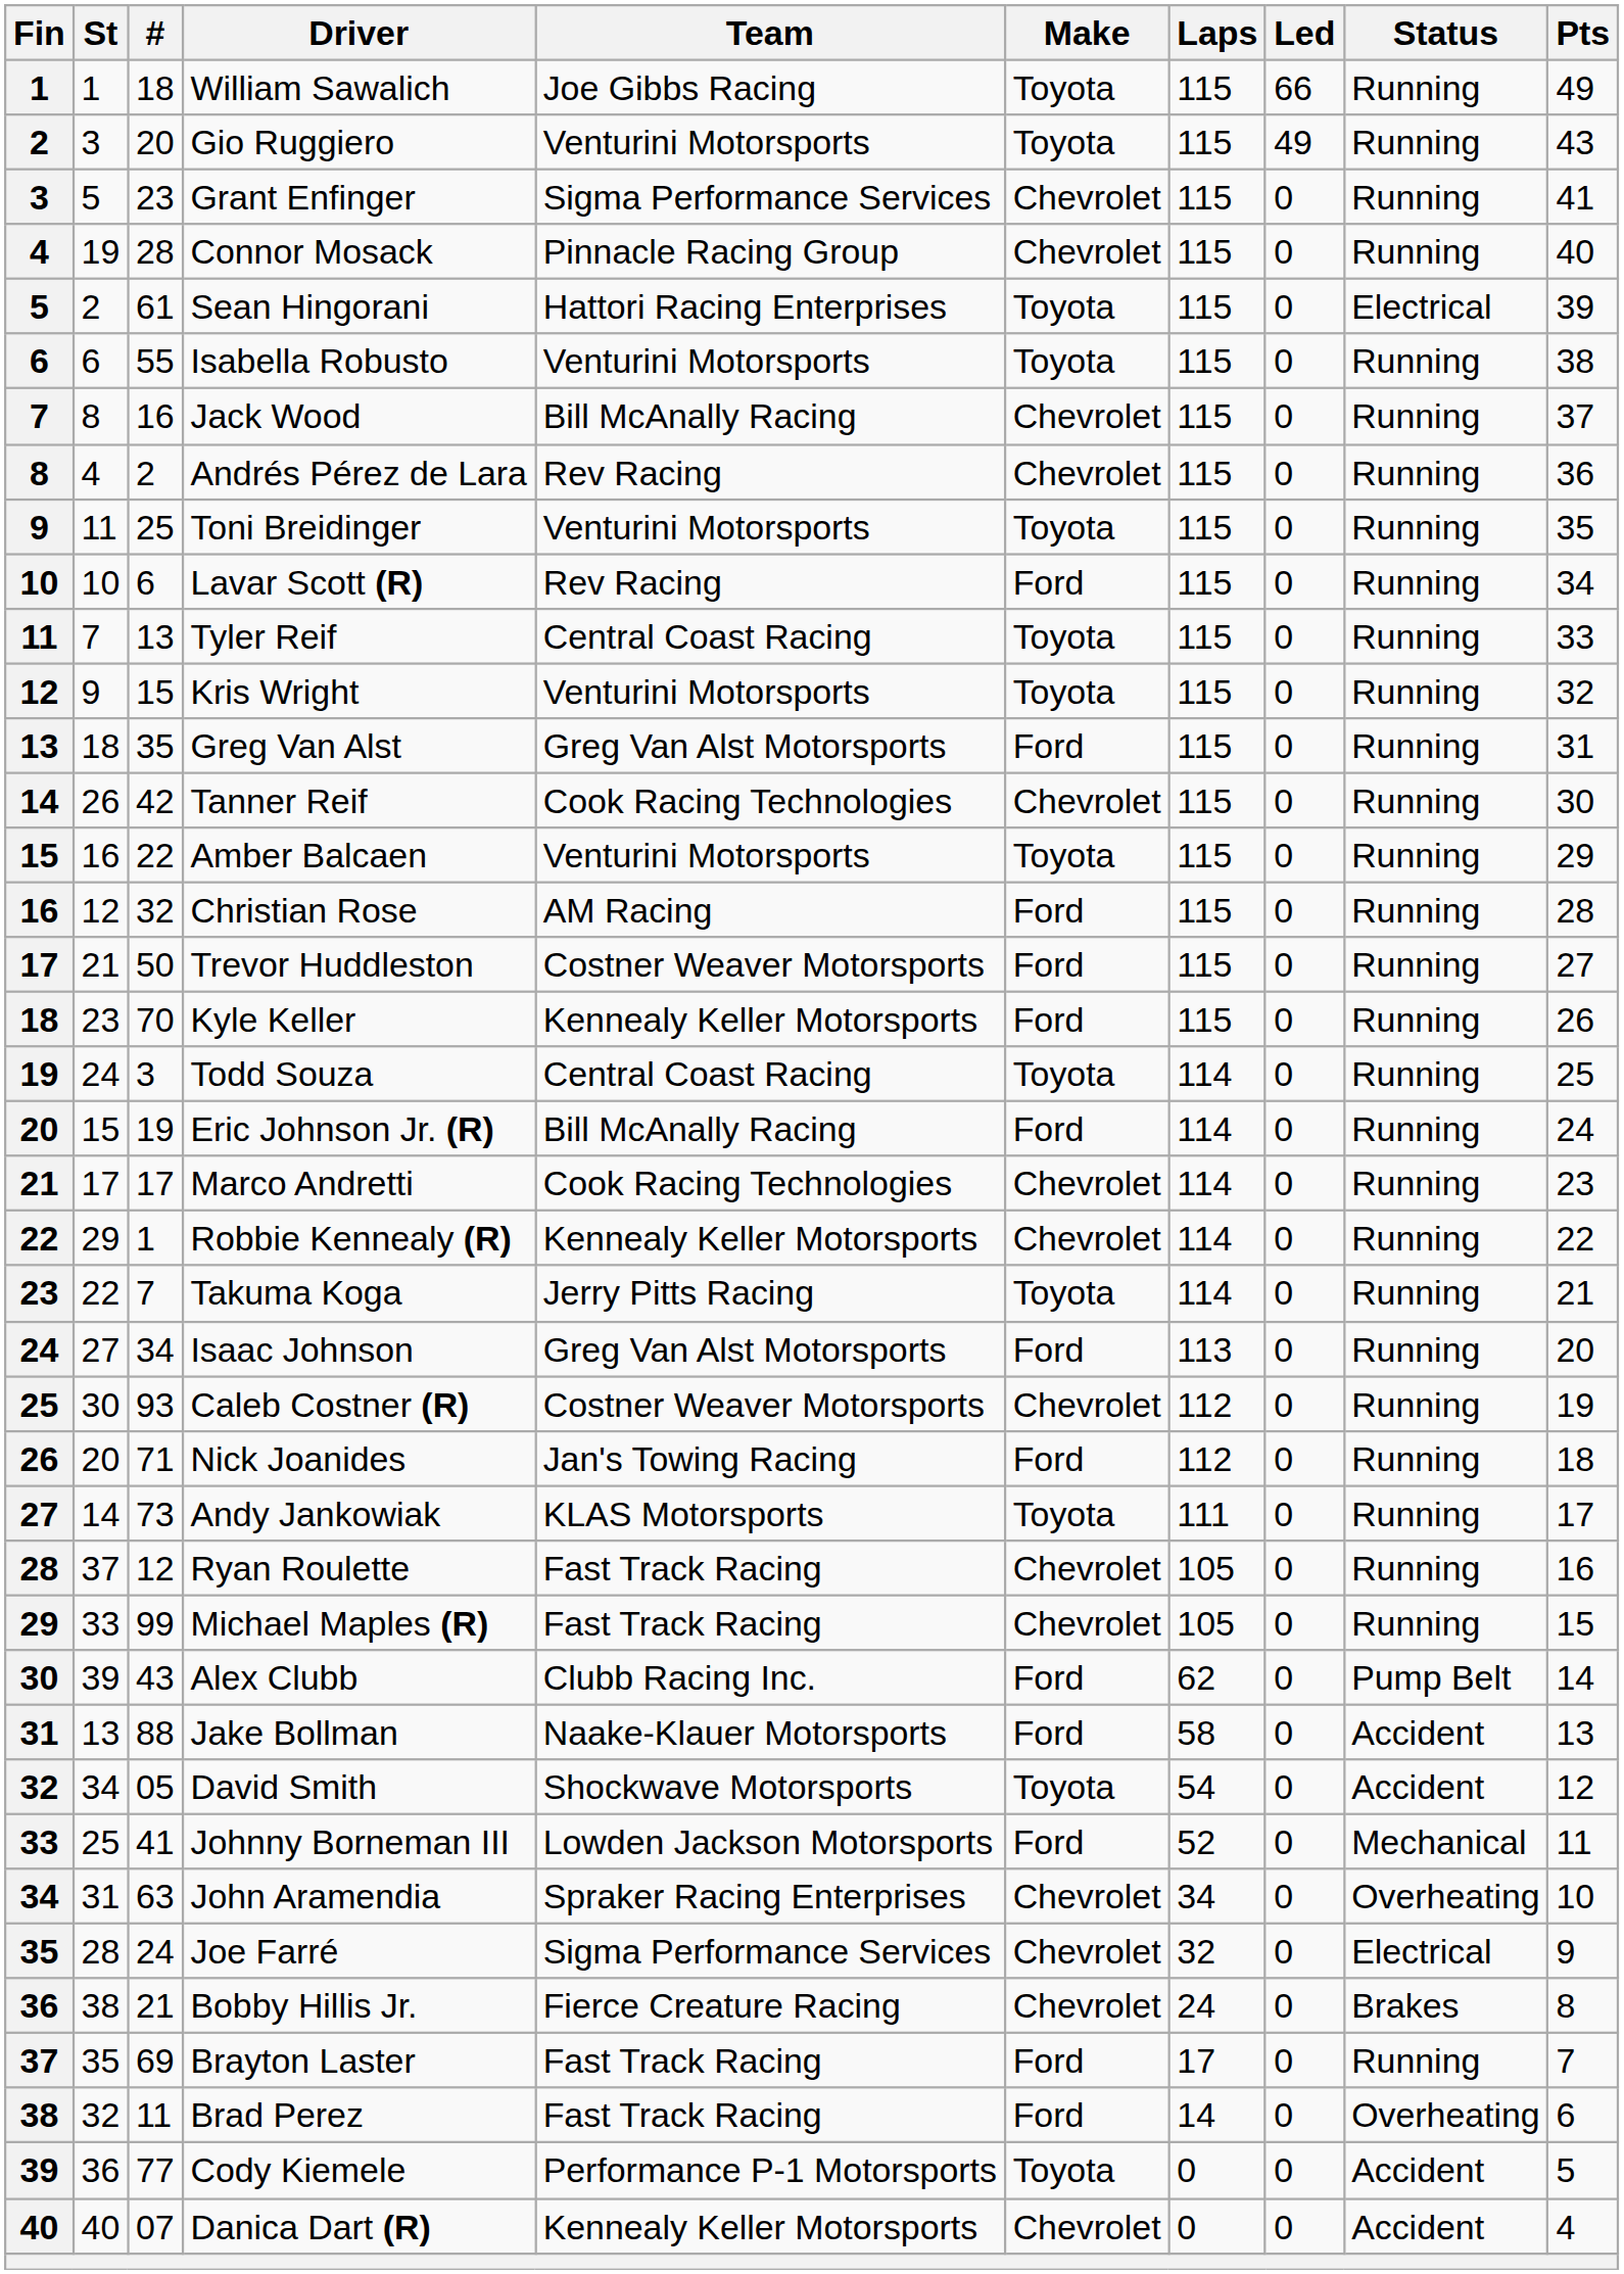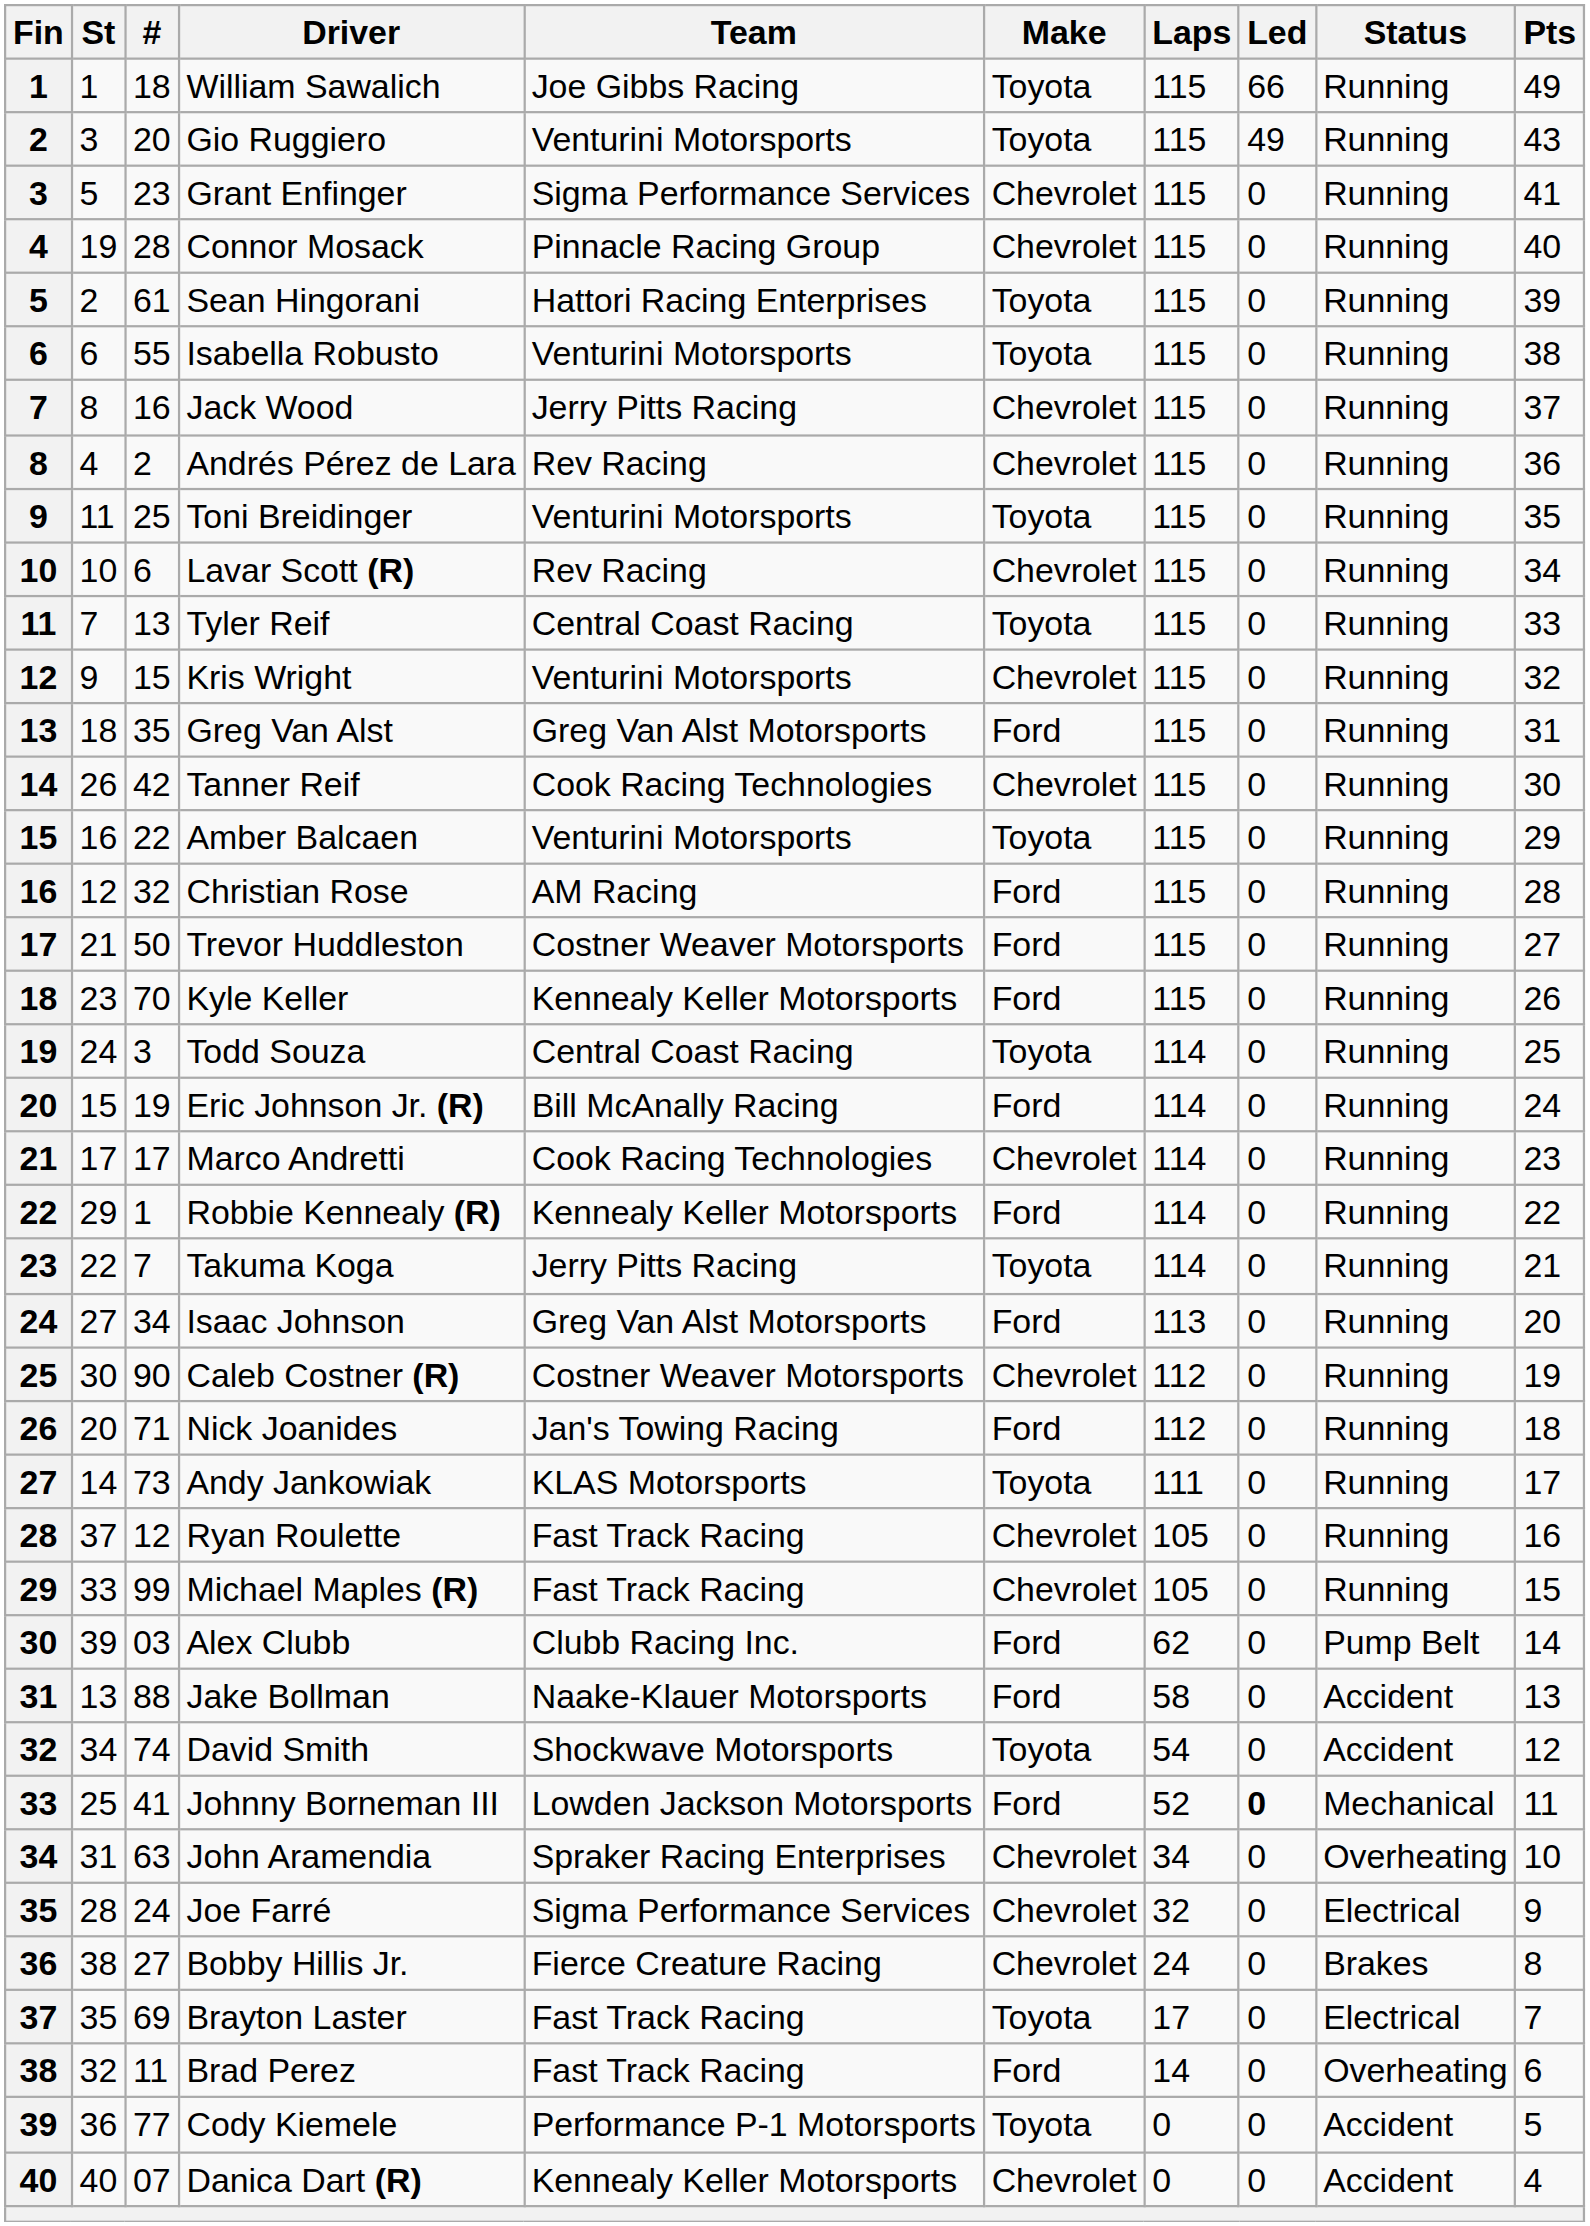Sean Hingorani | Status: Electrical -> Running
Jack Wood | Team: Bill McAnally Racing -> Jerry Pitts Racing
Lavar Scott (R) | Make: Ford -> Chevrolet
Kris Wright | Make: Toyota -> Chevrolet
Robbie Kennealy (R) | Make: Chevrolet -> Ford
Caleb Costner (R) | #: 93 -> 90
Alex Clubb | #: 43 -> 03
David Smith | #: 05 -> 74
Johnny Borneman III | Led: normal -> bold
Bobby Hillis Jr. | #: 21 -> 27
Brayton Laster | Make: Ford -> Toyota
Brayton Laster | Status: Running -> Electrical
